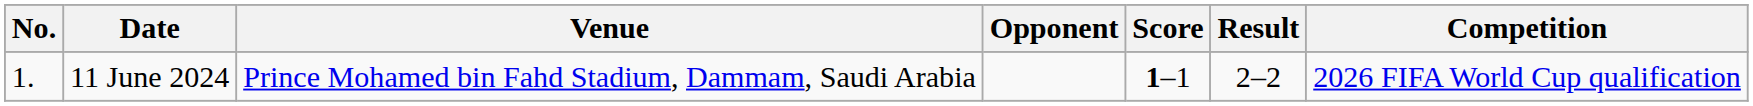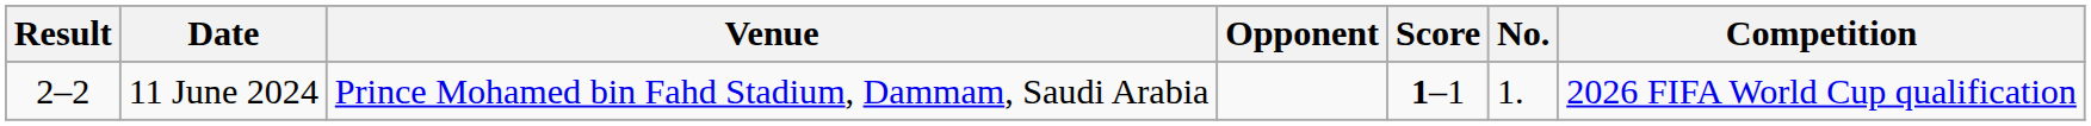columns swapped: No. <-> Result
